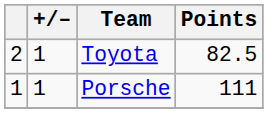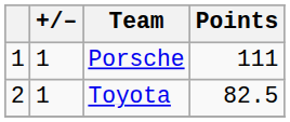rows swapped: Porsche <-> Toyota
